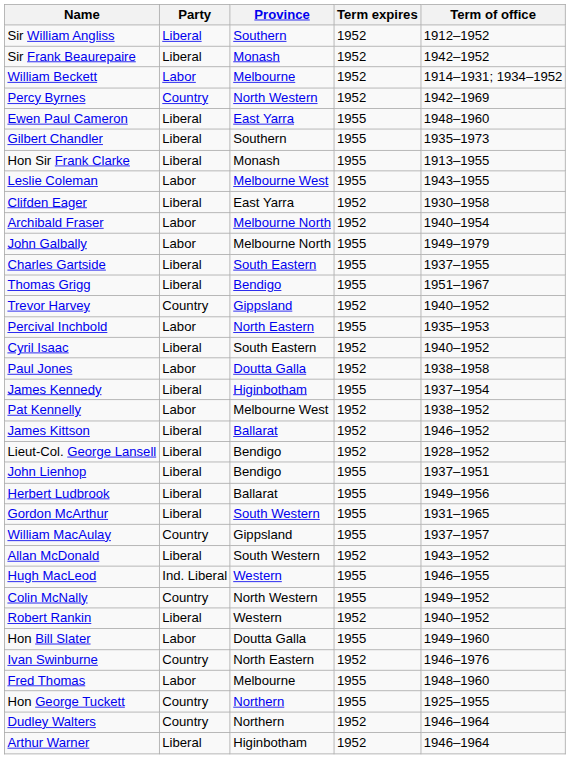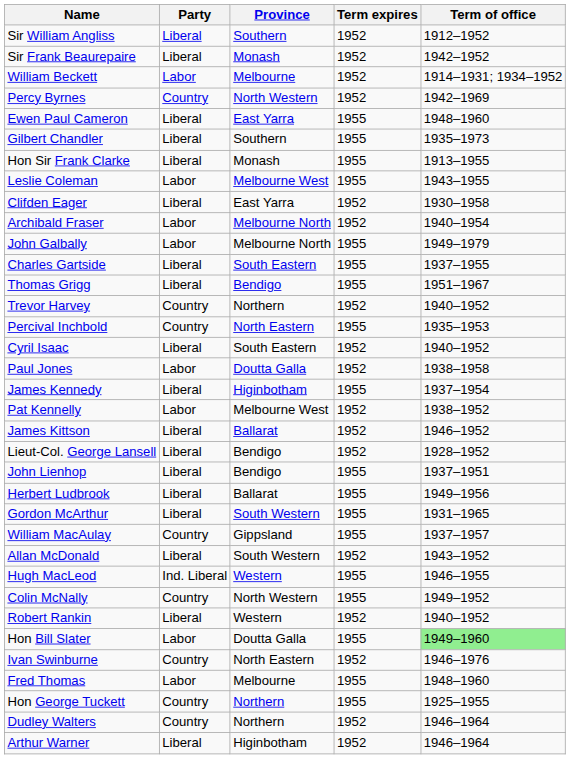Trevor Harvey | Province: Gippsland -> Northern
Percival Inchbold | Party: Labor -> Country
Hon Bill Slater | Term of office: no background -> lightgreen background
